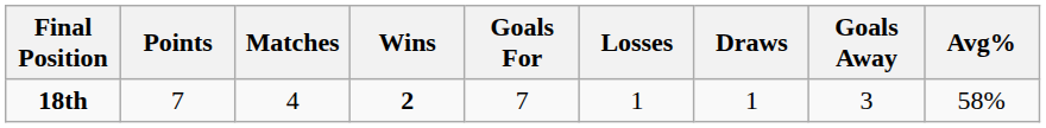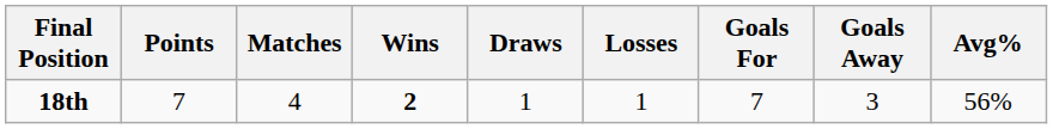columns swapped: Draws <-> Goals For
18th | Avg%: 58% -> 56%
